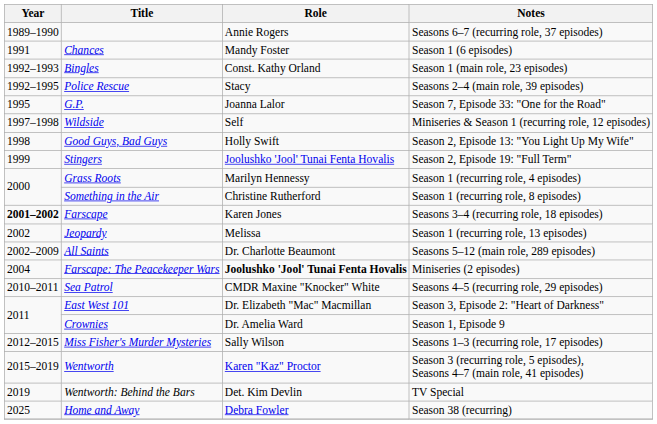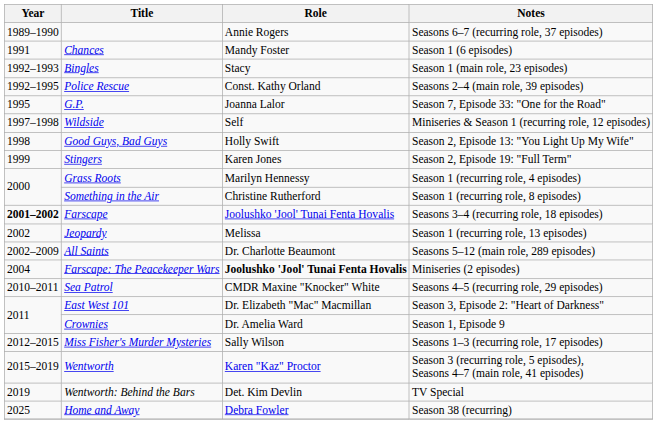Bingles | Role: Const. Kathy Orland -> Stacy
Police Rescue | Role: Stacy -> Const. Kathy Orland
Stingers | Role: Joolushko 'Jool' Tunai Fenta Hovalis -> Karen Jones
Farscape | Role: Karen Jones -> Joolushko 'Jool' Tunai Fenta Hovalis
